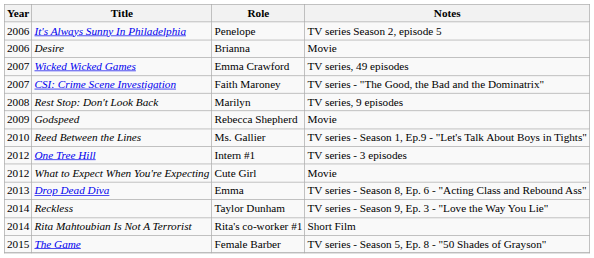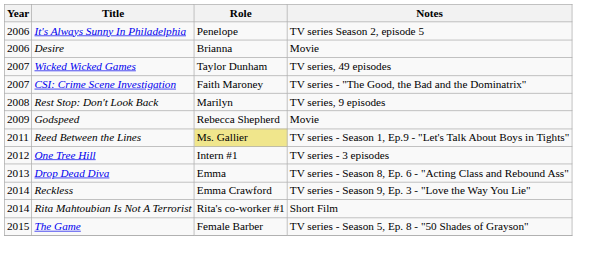Wicked Wicked Games | Role: Emma Crawford -> Taylor Dunham
Reed Between the Lines | Year: 2010 -> 2011
Reed Between the Lines | Role: no background -> khaki background
- row: 2012 | What to Expect When You're Expecting | Cute Girl | Movie
Reckless | Role: Taylor Dunham -> Emma Crawford
